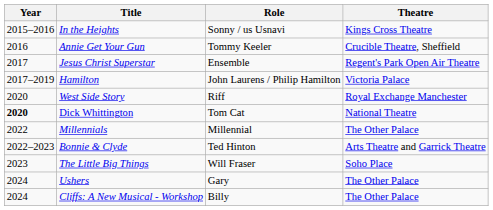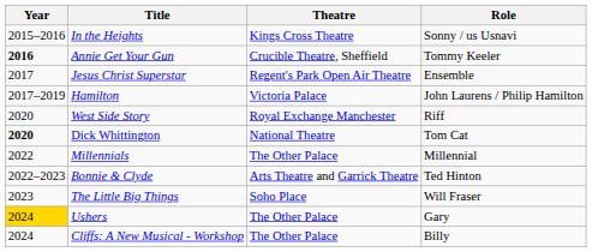columns swapped: Role <-> Theatre
Annie Get Your Gun | Year: normal -> bold
Ushers | Year: no background -> gold background
